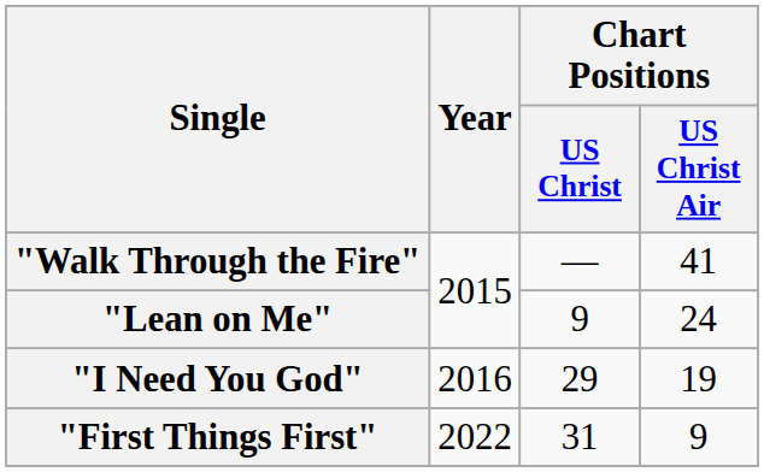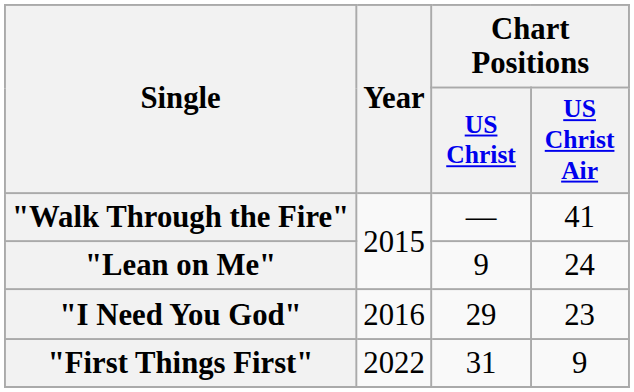"I Need You God" | Chart Positions / US Christ Air: 19 -> 23
